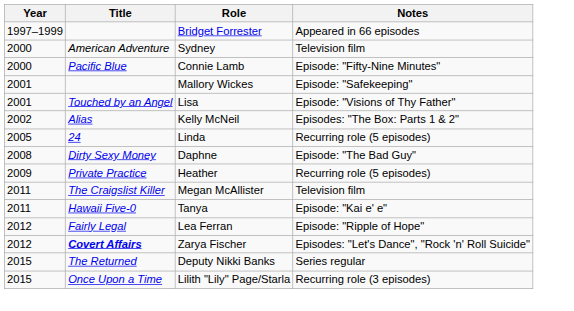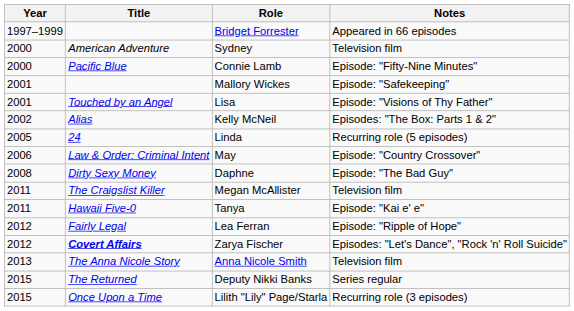+ row: 2006 | Law & Order: Criminal Intent | May | Episode: "Country Crossover"
- row: 2009 | Private Practice | Heather | Recurring role (5 episodes)
+ row: 2013 | The Anna Nicole Story | Anna Nicole Smith | Television film
